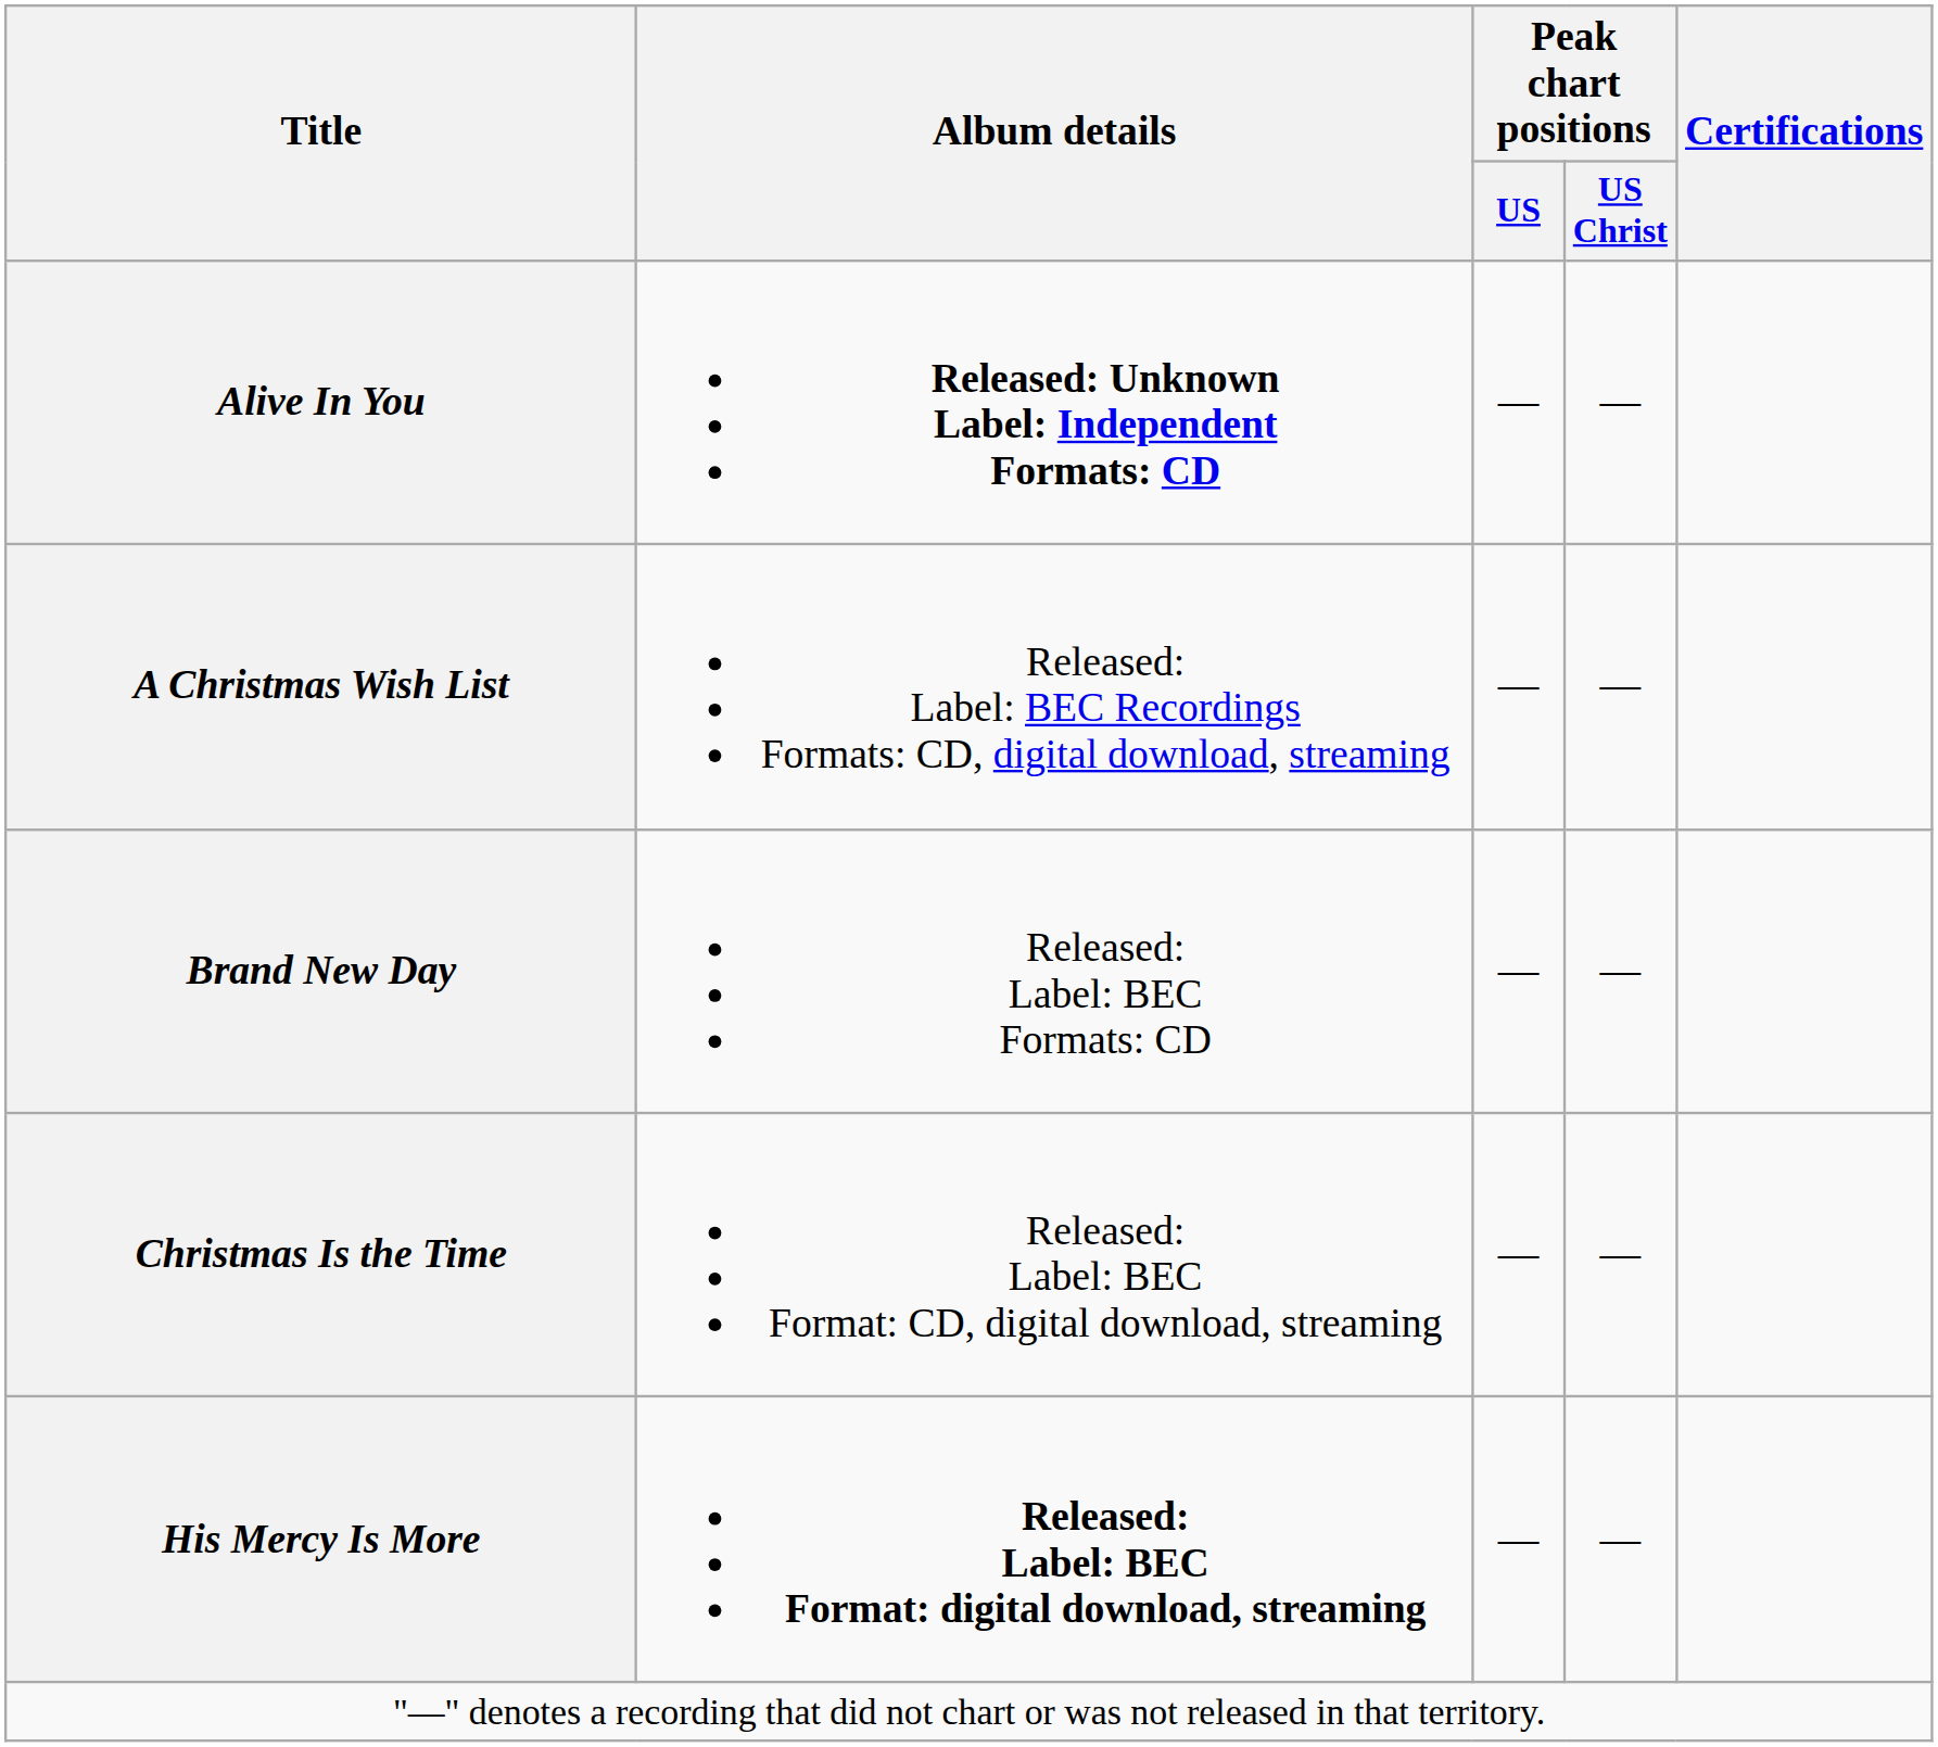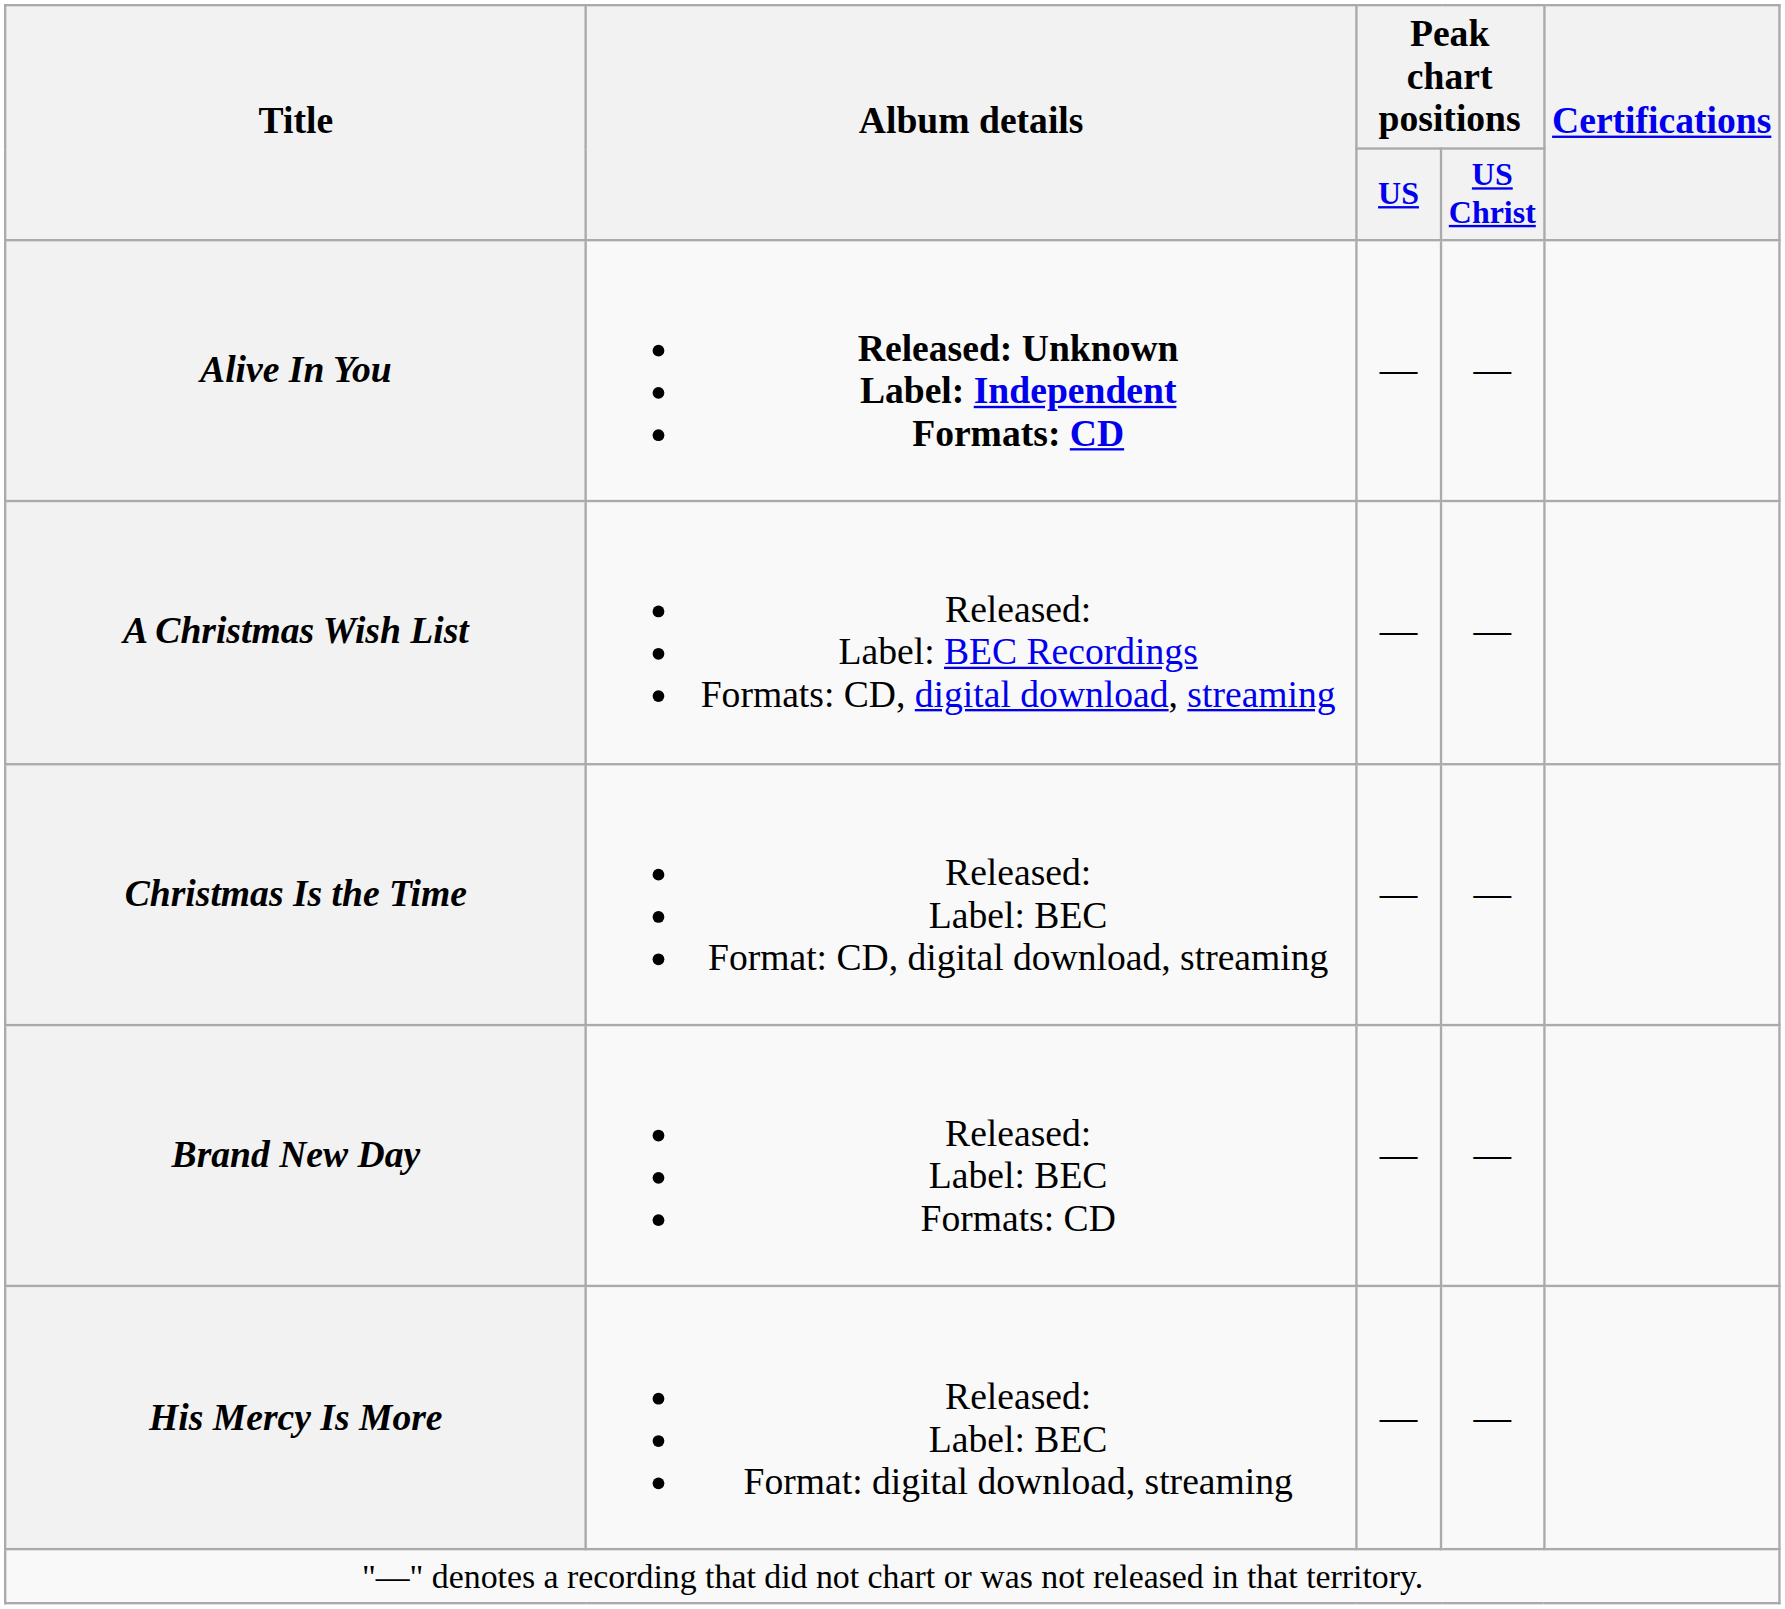rows swapped: Christmas Is the Time <-> Brand New Day
His Mercy Is More | Album details: bold -> normal
